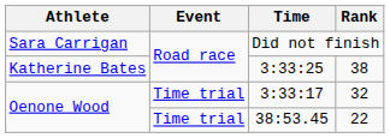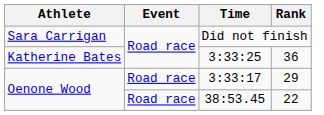3:33:25 | Rank: 38 -> 36
3:33:17 | Event: Time trial -> Road race
3:33:17 | Rank: 32 -> 29
38:53.45 | Event: Time trial -> Road race
